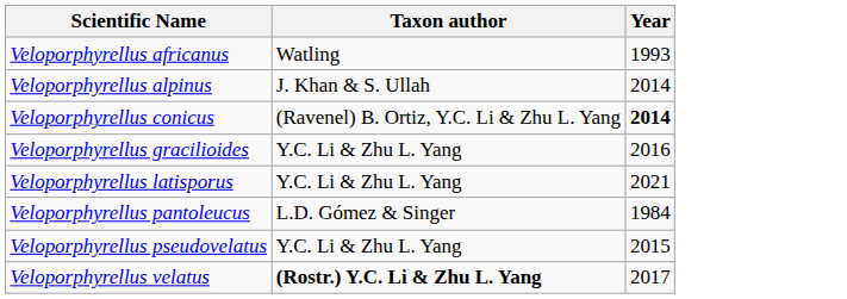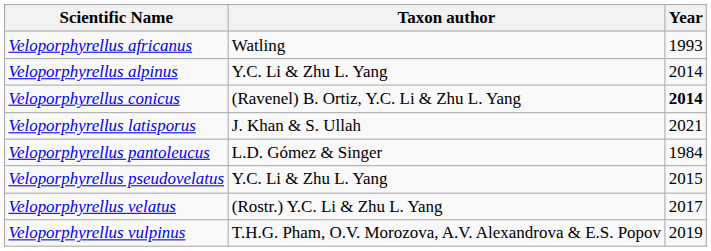Veloporphyrellus alpinus | Taxon author: J. Khan & S. Ullah -> Y.C. Li & Zhu L. Yang
- row: Veloporphyrellus gracilioides | Y.C. Li & Zhu L. Yang | 2016
Veloporphyrellus latisporus | Taxon author: Y.C. Li & Zhu L. Yang -> J. Khan & S. Ullah
Veloporphyrellus velatus | Taxon author: bold -> normal
+ row: Veloporphyrellus vulpinus | T.H.G. Pham, O.V. Morozova, A.V. Alexandrova & E.S. Popov | 2019
